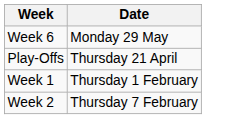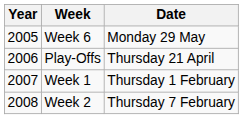+ column: Year | 2005 | 2006 | 2007 | 2008
